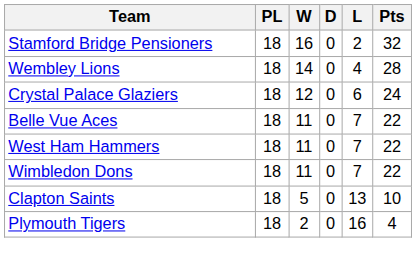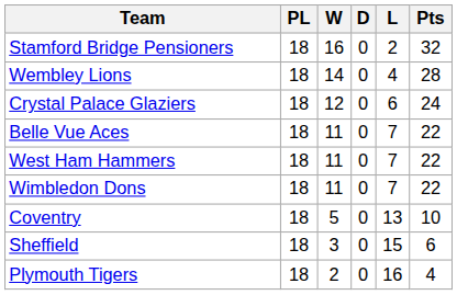- row: Clapton Saints | 18 | 5 | 0 | 13 | 10
+ row: Coventry | 18 | 5 | 0 | 13 | 10
+ row: Sheffield | 18 | 3 | 0 | 15 | 6
